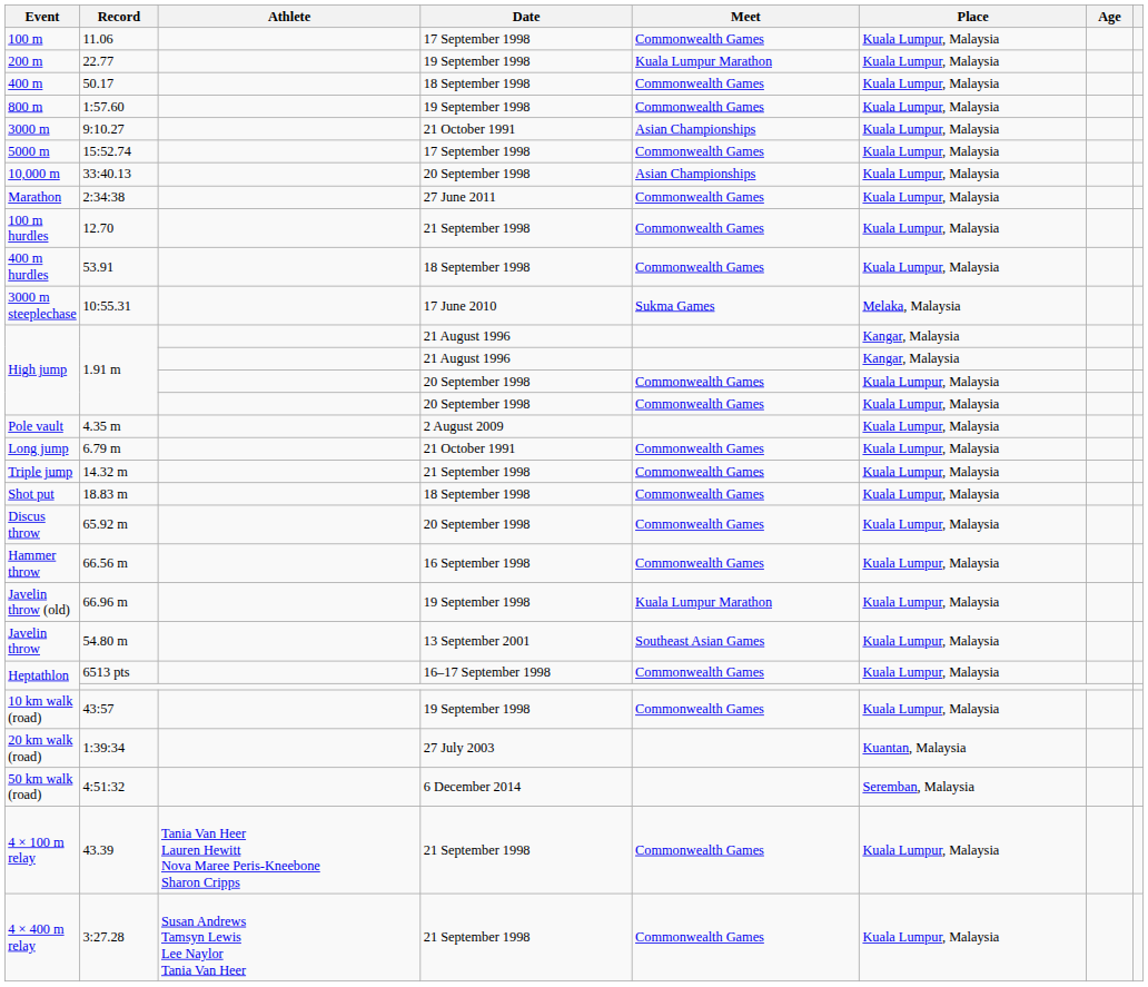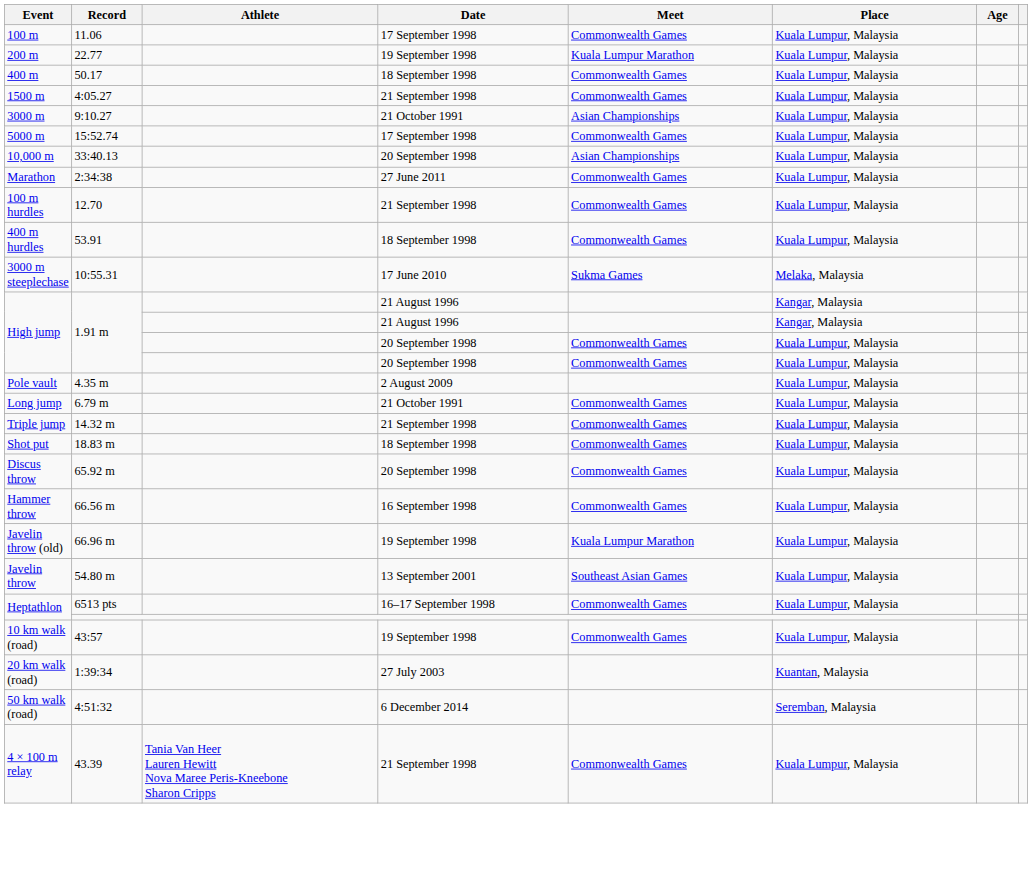- row: 800 m | 1:57.60 | 19 September 1998 | Commonwealth Games | Kuala Lumpur, Malaysia
+ row: 1500 m | 4:05.27 | 21 September 1998 | Commonwealth Games | Kuala Lumpur, Malaysia
- row: 4 × 400 m relay | 3:27.28 | Susan Andrews Tamsyn Lewis Lee Naylor Tania Van Heer | 21 September 1998 | Commonwealth Games | Kuala Lumpur, Malaysia
